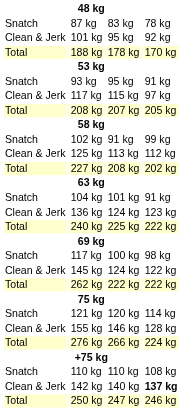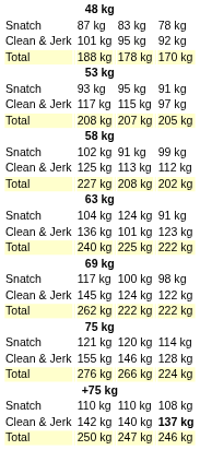104 kg | column 5: 101 kg -> 124 kg
136 kg | column 5: 124 kg -> 101 kg
